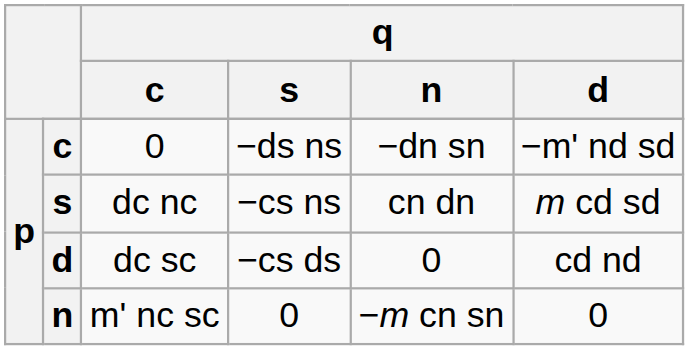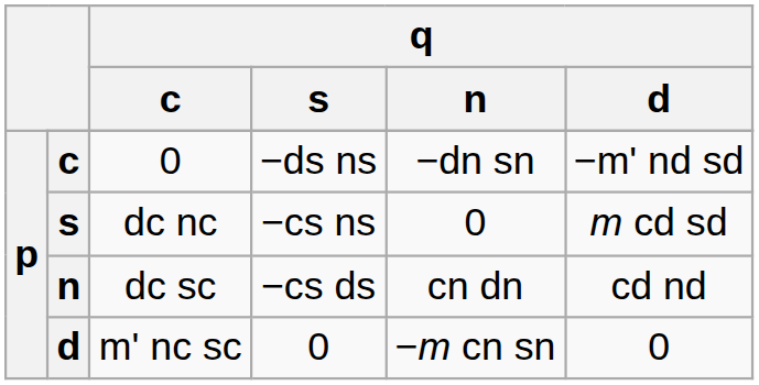dc nc | q / n: cn dn -> 0
dc sc | column 2: d -> n
dc sc | q / n: 0 -> cn dn
m' nc sc | column 2: n -> d
